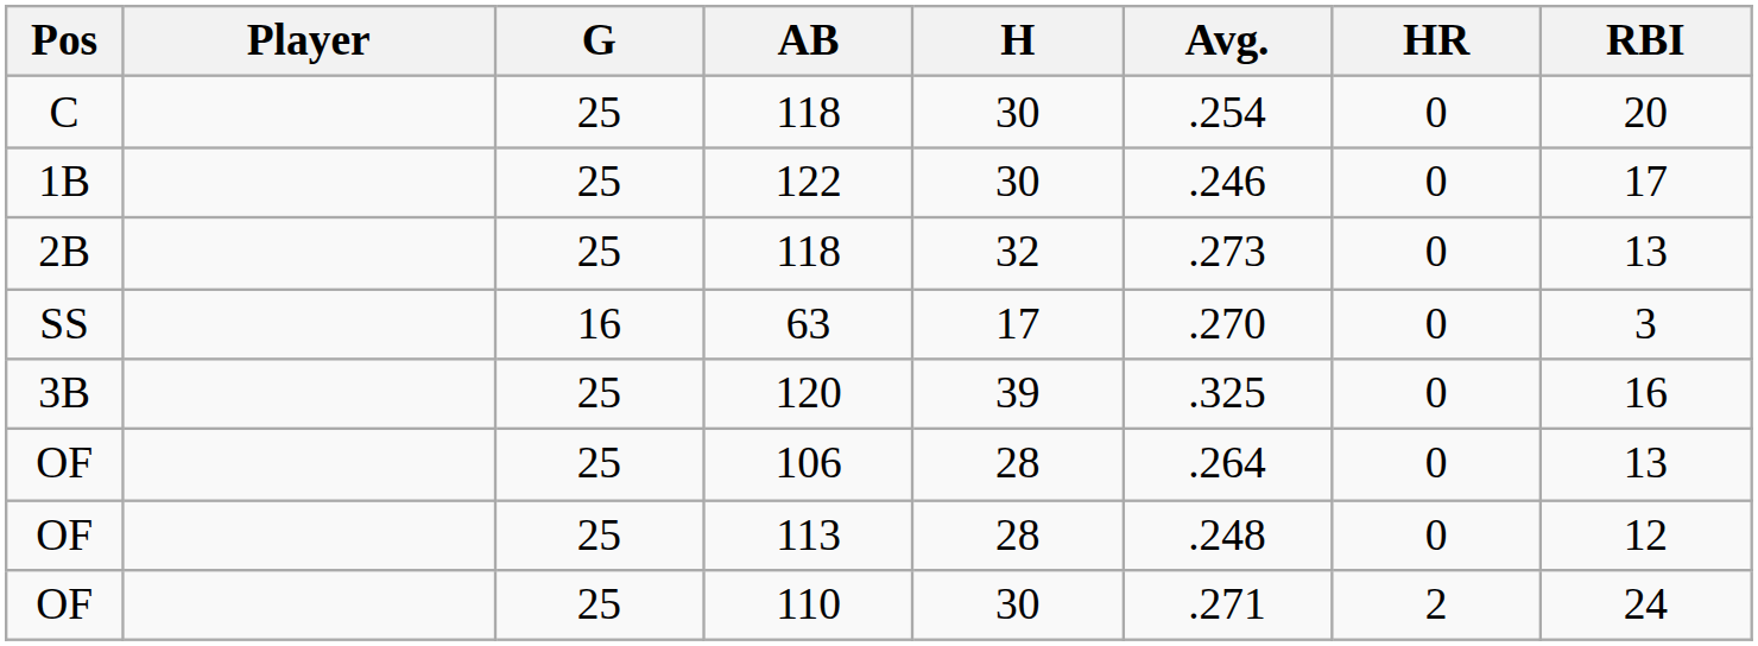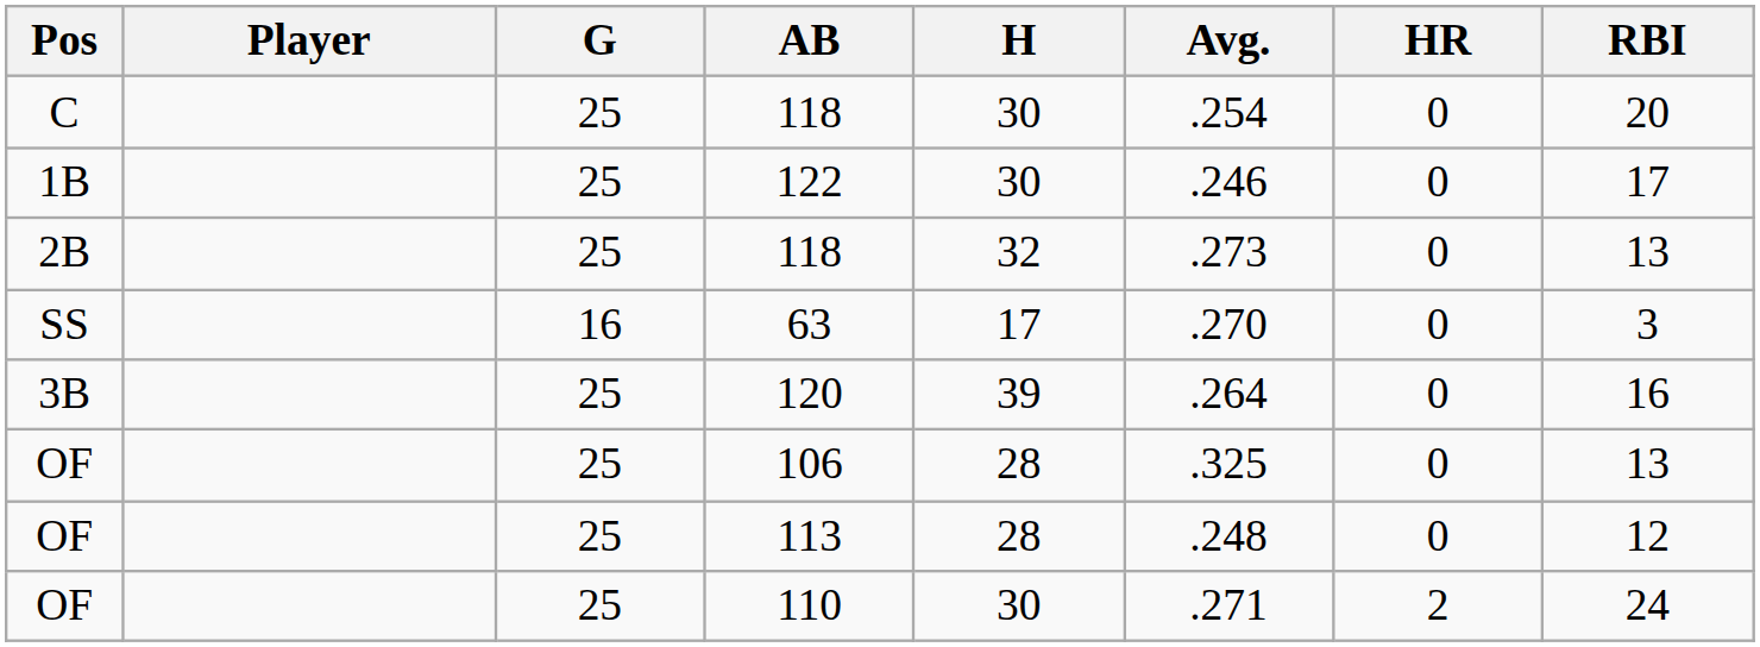120 | Avg.: .325 -> .264
106 | Avg.: .264 -> .325
